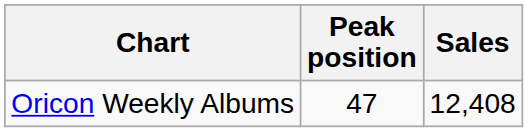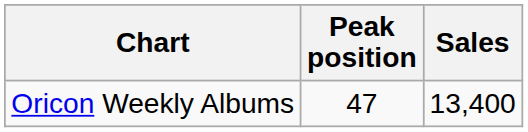Oricon Weekly Albums | Sales: 12,408 -> 13,400
